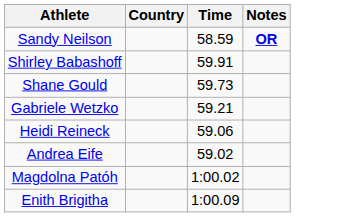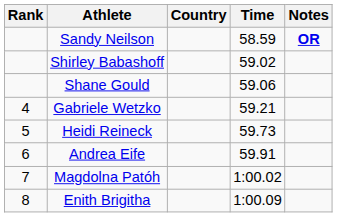+ column: Rank | 4 | 5 | 6 | 7 | 8
Shirley Babashoff | Time: 59.91 -> 59.02
Shane Gould | Time: 59.73 -> 59.06
Heidi Reineck | Time: 59.06 -> 59.73
Andrea Eife | Time: 59.02 -> 59.91
